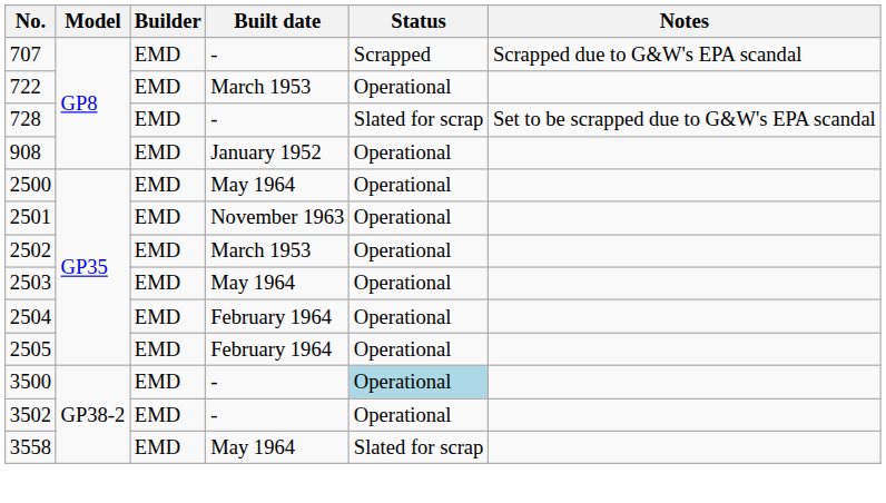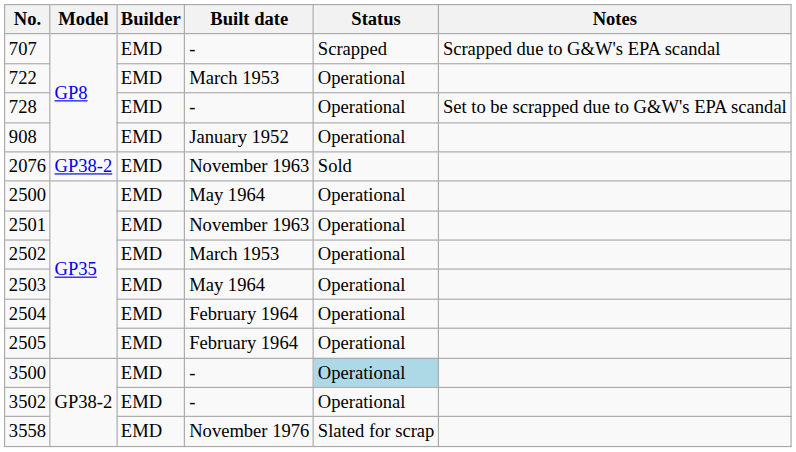728 | Status: Slated for scrap -> Operational
+ row: 2076 | GP38-2 | EMD | November 1963 | Sold
3558 | Built date: May 1964 -> November 1976
